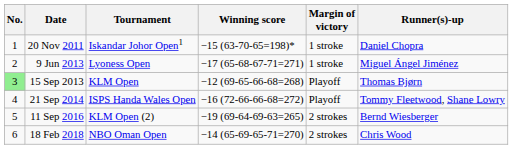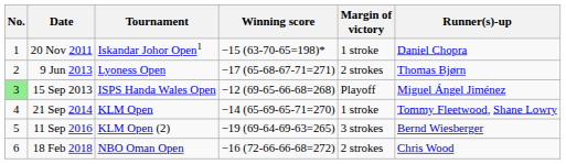9 Jun 2013 | Margin of victory: 1 stroke -> 2 strokes
9 Jun 2013 | Runner(s)-up: Miguel Ángel Jiménez -> Thomas Bjørn
15 Sep 2013 | Tournament: KLM Open -> ISPS Handa Wales Open
15 Sep 2013 | Runner(s)-up: Thomas Bjørn -> Miguel Ángel Jiménez
21 Sep 2014 | Tournament: ISPS Handa Wales Open -> KLM Open
21 Sep 2014 | Winning score: −16 (72-66-66-68=272) -> −14 (65-69-65-71=270)
21 Sep 2014 | Margin of victory: Playoff -> 1 stroke
11 Sep 2016 | Margin of victory: 2 strokes -> 3 strokes
18 Feb 2018 | Winning score: −14 (65-69-65-71=270) -> −16 (72-66-66-68=272)
